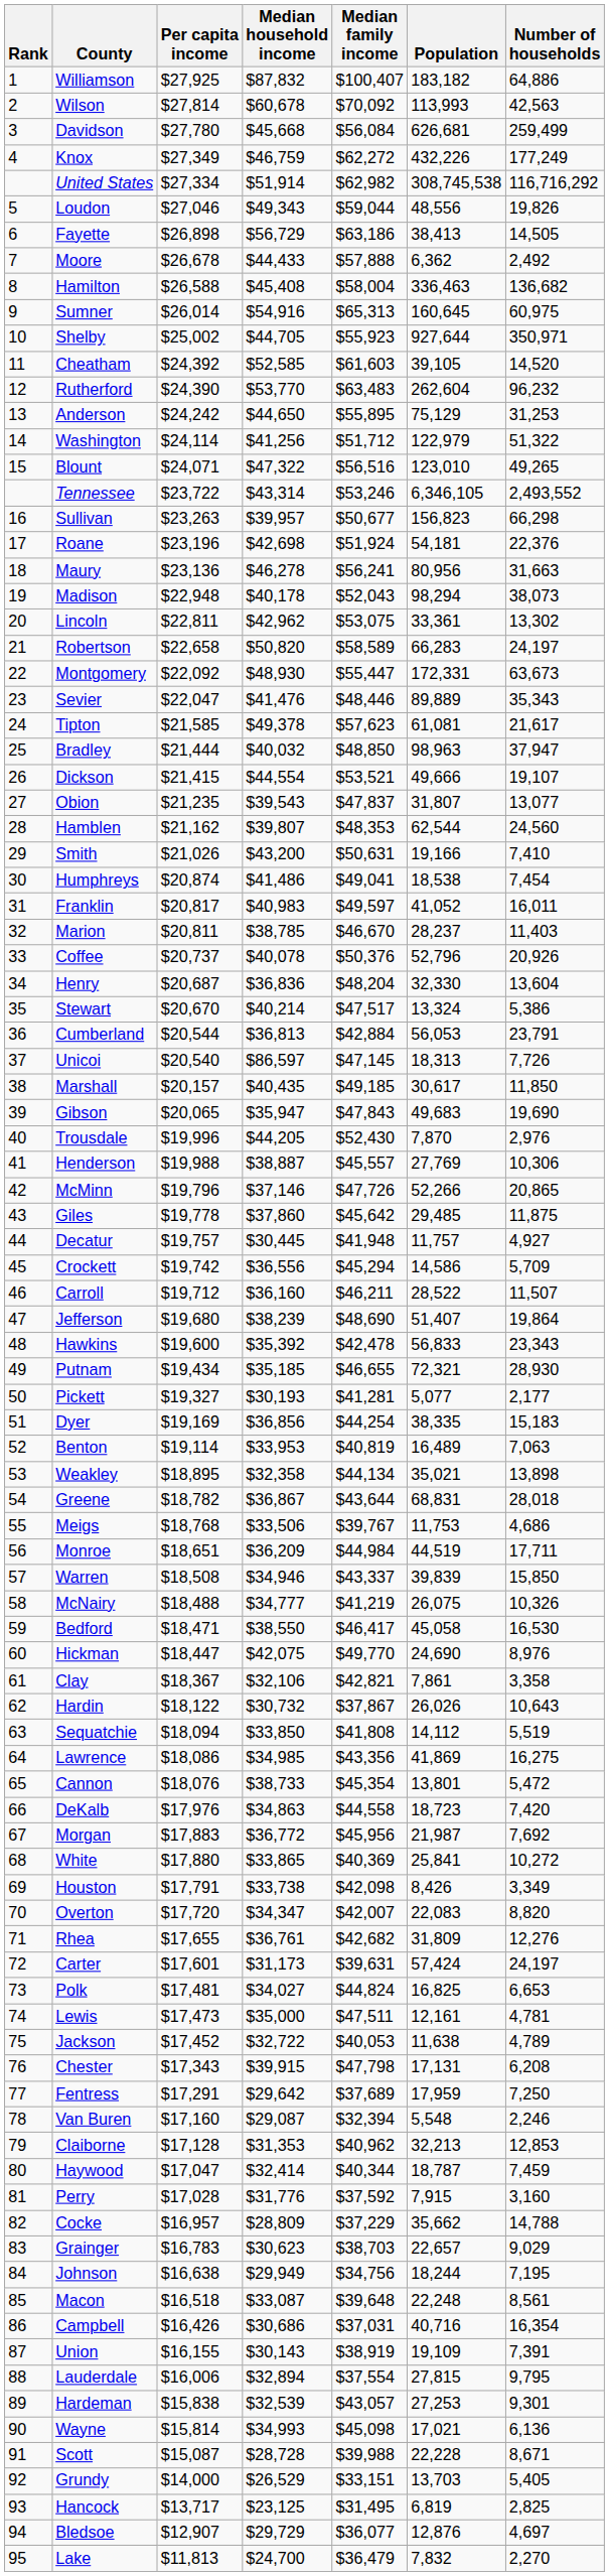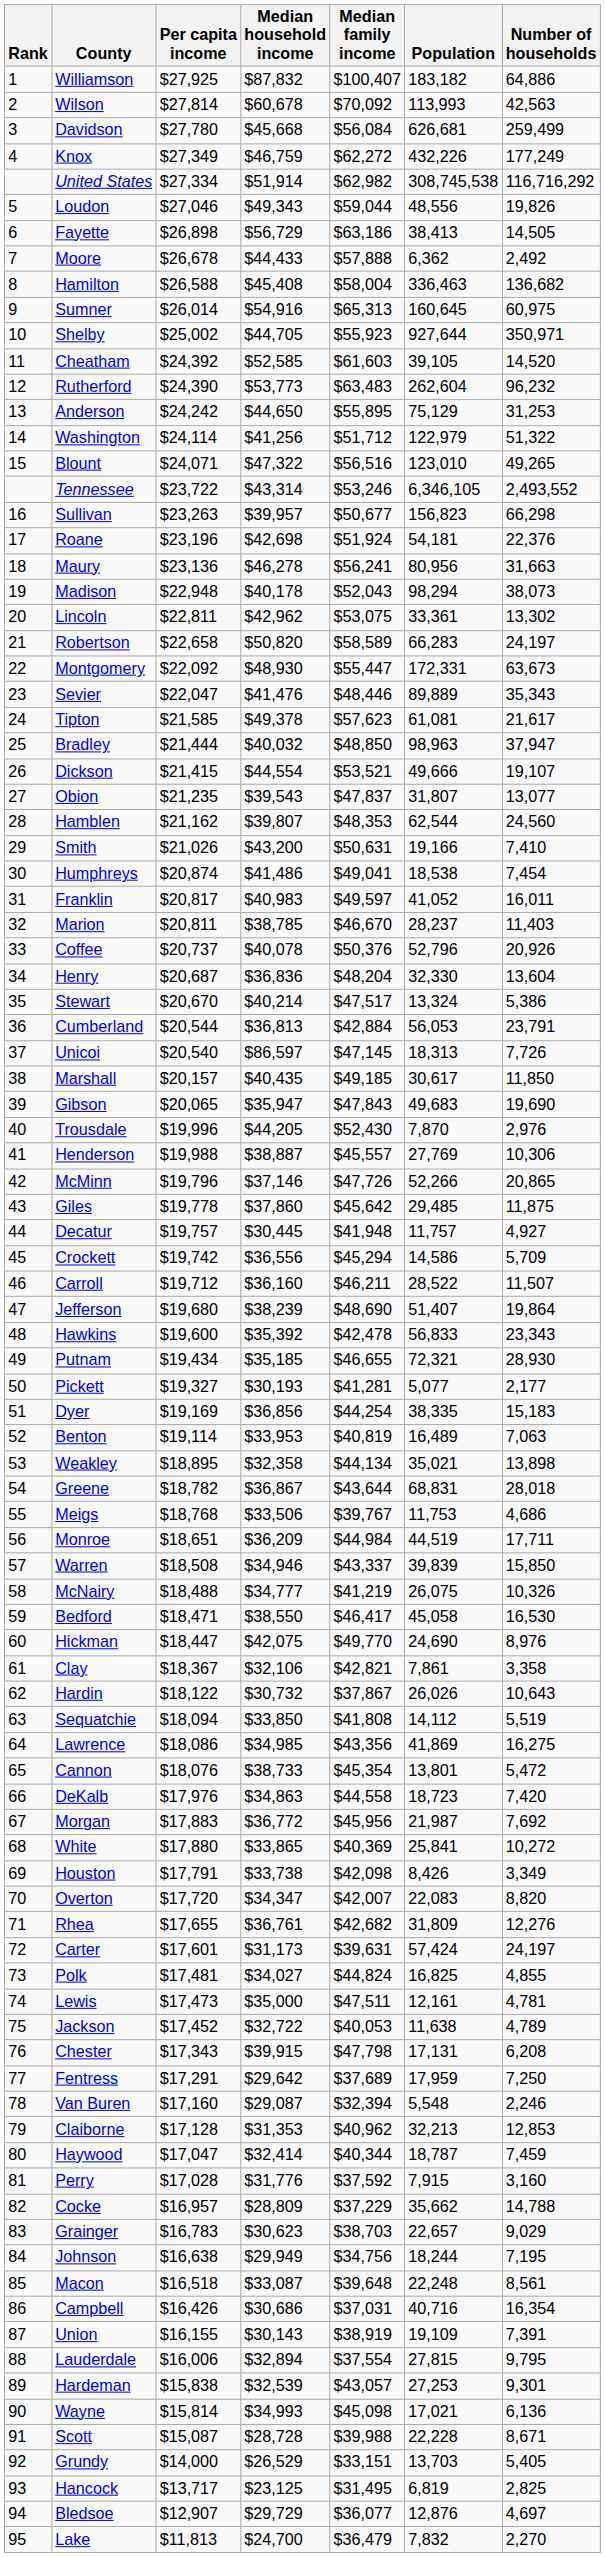Rutherford | Median household income: $53,770 -> $53,773
Polk | Number of households: 6,653 -> 4,855
